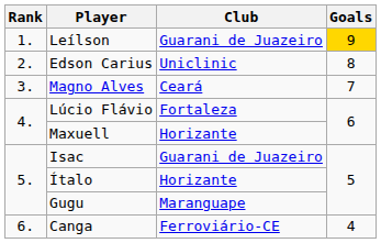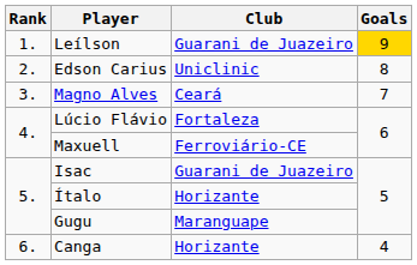Maxuell | Club: Horizante -> Ferroviário-CE
Canga | Club: Ferroviário-CE -> Horizante
